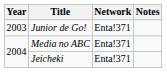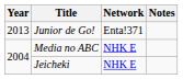Junior de Go! | Year: 2003 -> 2013
Media no ABC | Network: Enta!371 -> NHK E
Jeicheki | Network: Enta!371 -> NHK E
